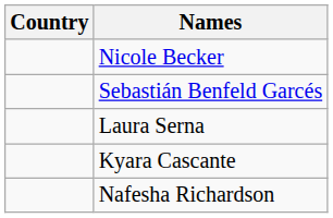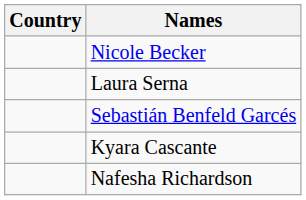rows swapped: Sebastián Benfeld Garcés <-> Laura Serna
